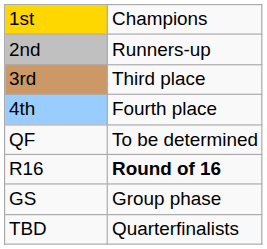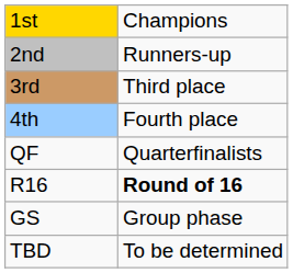QF | column 2: To be determined -> Quarterfinalists
TBD | column 2: Quarterfinalists -> To be determined
